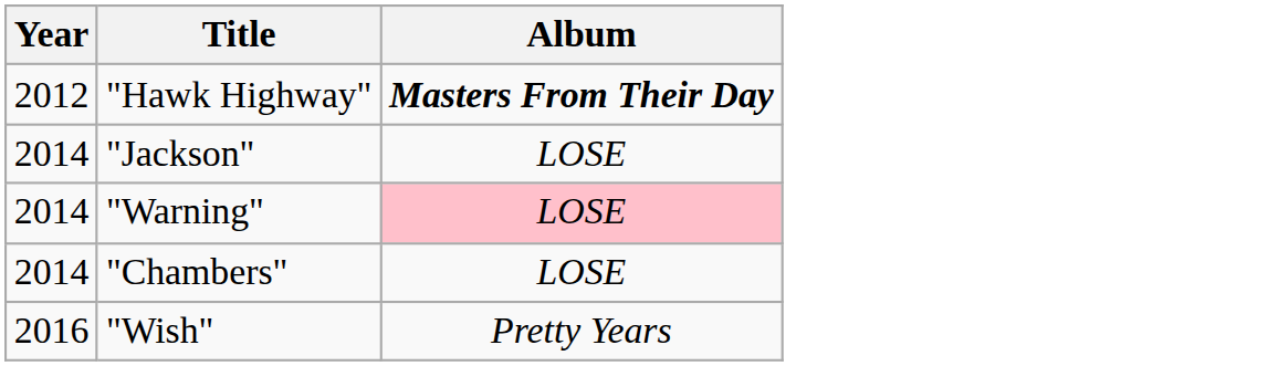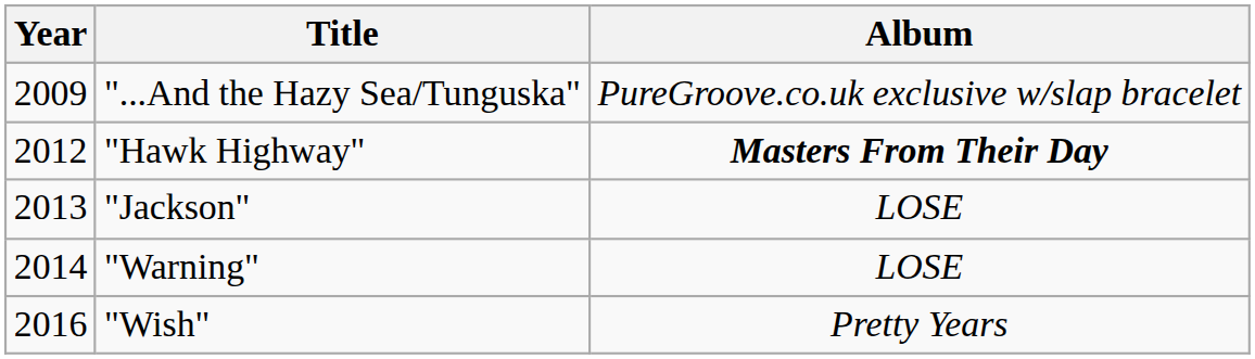+ row: 2009 | "...And the Hazy Sea/Tunguska" | PureGroove.co.uk exclusive w/slap bracelet
"Jackson" | Year: 2014 -> 2013
"Warning" | Album: pink background -> no background
- row: 2014 | "Chambers" | LOSE
